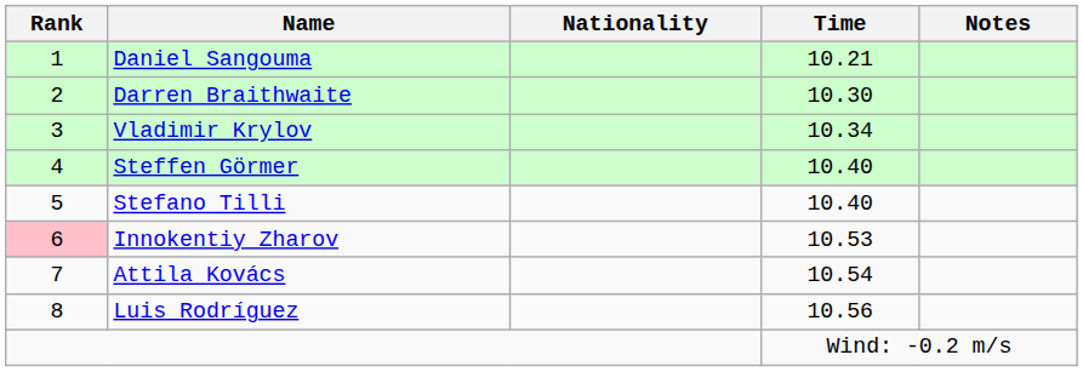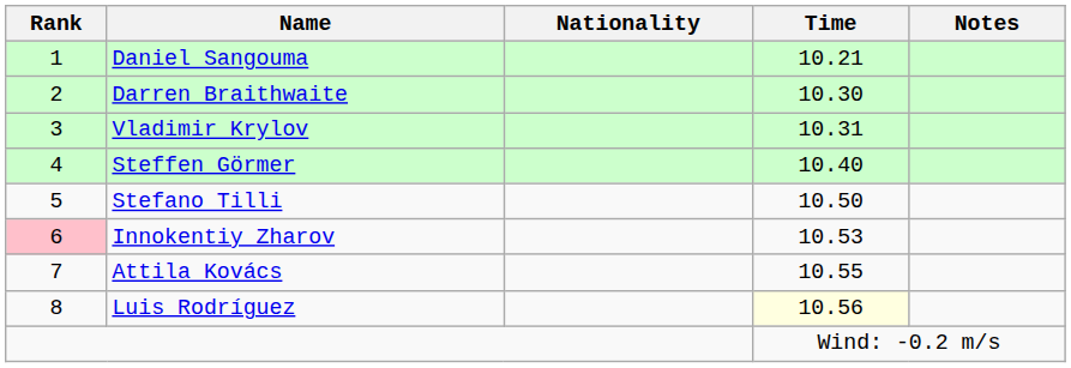Vladimir Krylov | Time: 10.34 -> 10.31
Stefano Tilli | Time: 10.40 -> 10.50
Attila Kovács | Time: 10.54 -> 10.55
Luis Rodríguez | Time: no background -> lightyellow background
